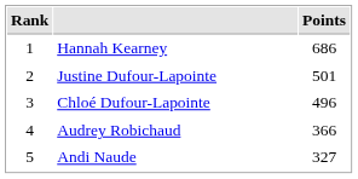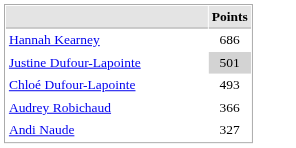- column: Rank | 1 | 2 | 3 | 4 | 5
Justine Dufour-Lapointe | Points: no background -> lightgrey background
Chloé Dufour-Lapointe | Points: 496 -> 493
